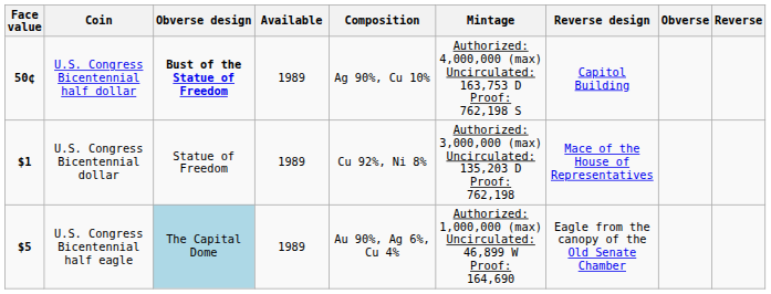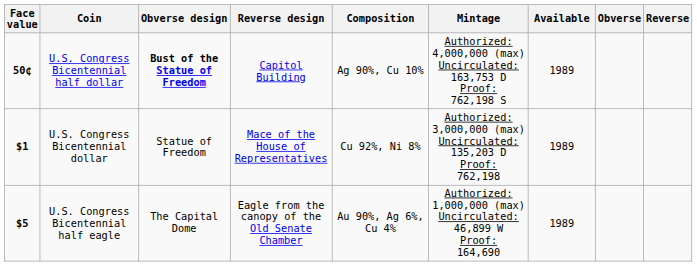columns swapped: Reverse design <-> Available
U.S. Congress Bicentennial half eagle | Obverse design: lightblue background -> no background
